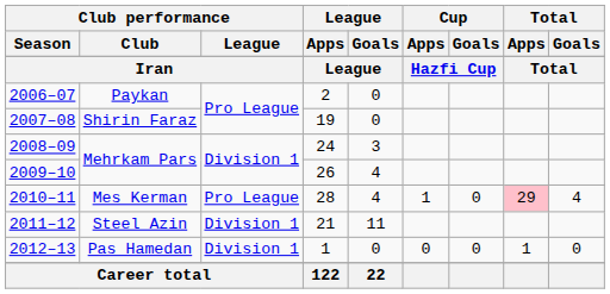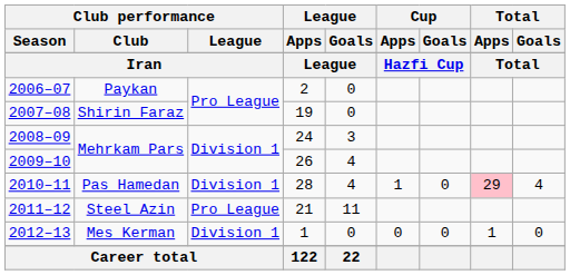2010–11 | Club performance / Club: Mes Kerman -> Pas Hamedan
2010–11 | Club performance / League: Pro League -> Division 1
2011–12 | Club performance / League: Division 1 -> Pro League
2012–13 | Club performance / Club: Pas Hamedan -> Mes Kerman
